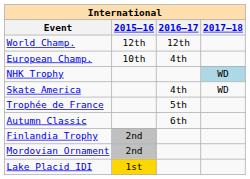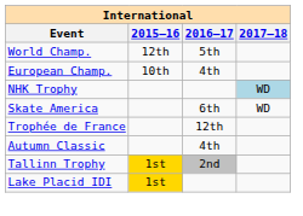World Champ. | 2016–17: 12th -> 5th
Skate America | 2016–17: 4th -> 6th
Trophée de France | 2016–17: 5th -> 12th
Autumn Classic | 2016–17: 6th -> 4th
- row: Finlandia Trophy | 2nd
- row: Mordovian Ornament | 2nd
+ row: Tallinn Trophy | 1st | 2nd
